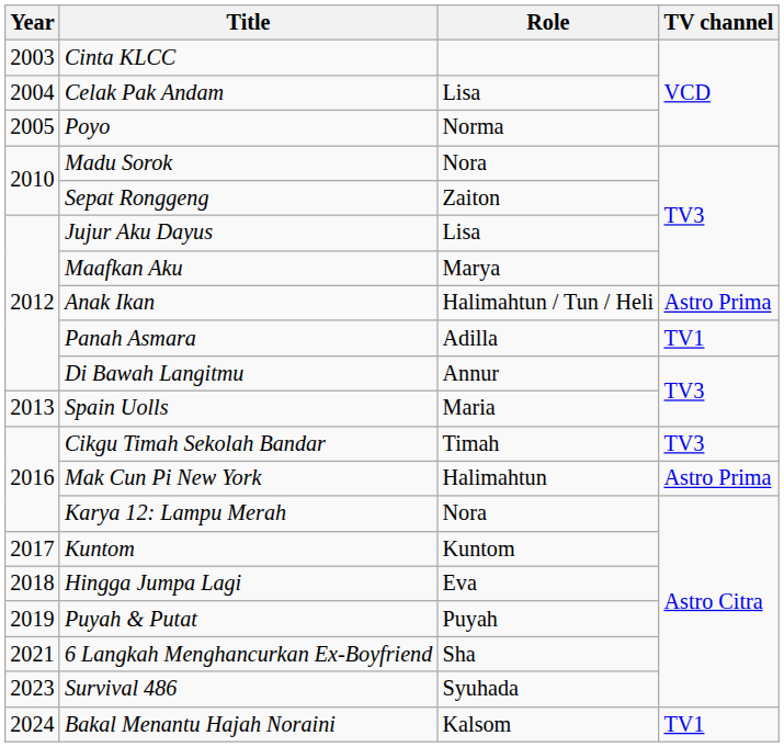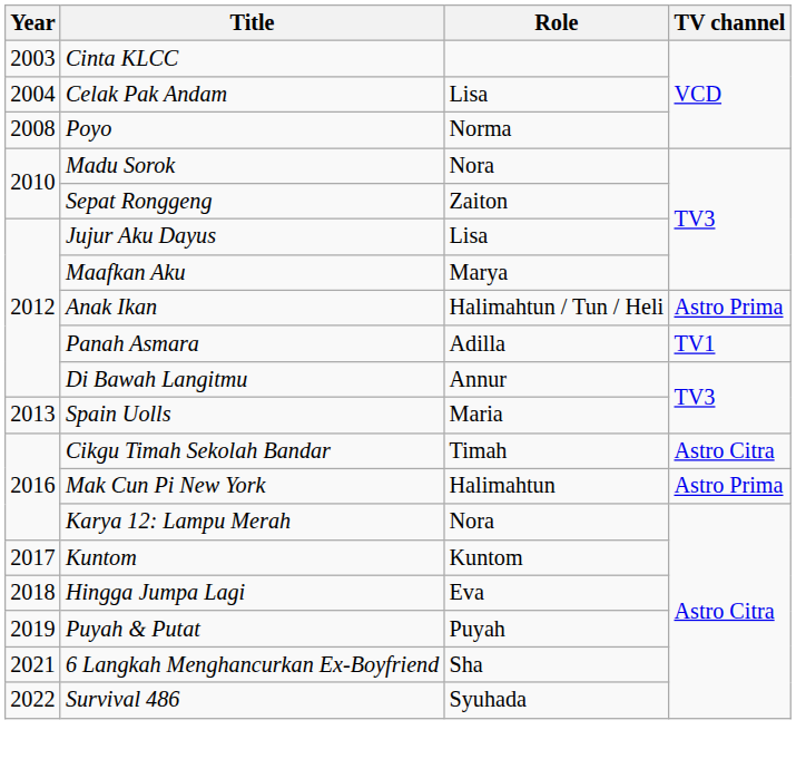Poyo | Year: 2005 -> 2008
Cikgu Timah Sekolah Bandar | TV channel: TV3 -> Astro Citra
Survival 486 | Year: 2023 -> 2022
- row: 2024 | Bakal Menantu Hajah Noraini | Kalsom | TV1
